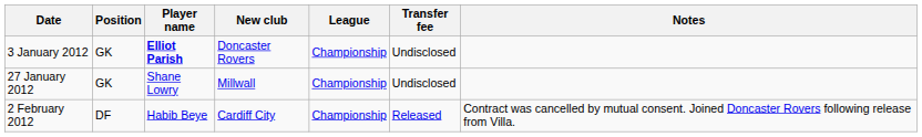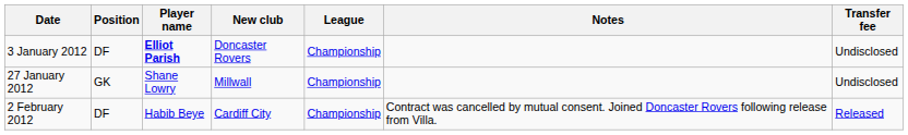columns swapped: Transfer fee <-> Notes
3 January 2012 | Position: GK -> DF
